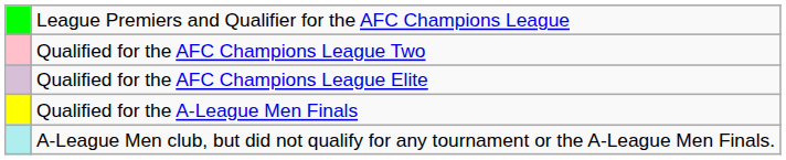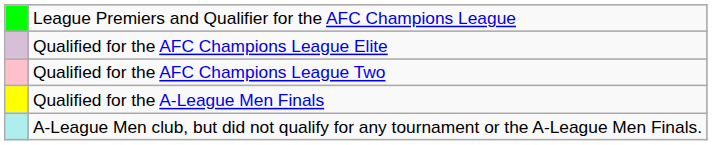rows swapped: Qualified for the AFC Champions League Elite <-> Qualified for the AFC Champions League Two
